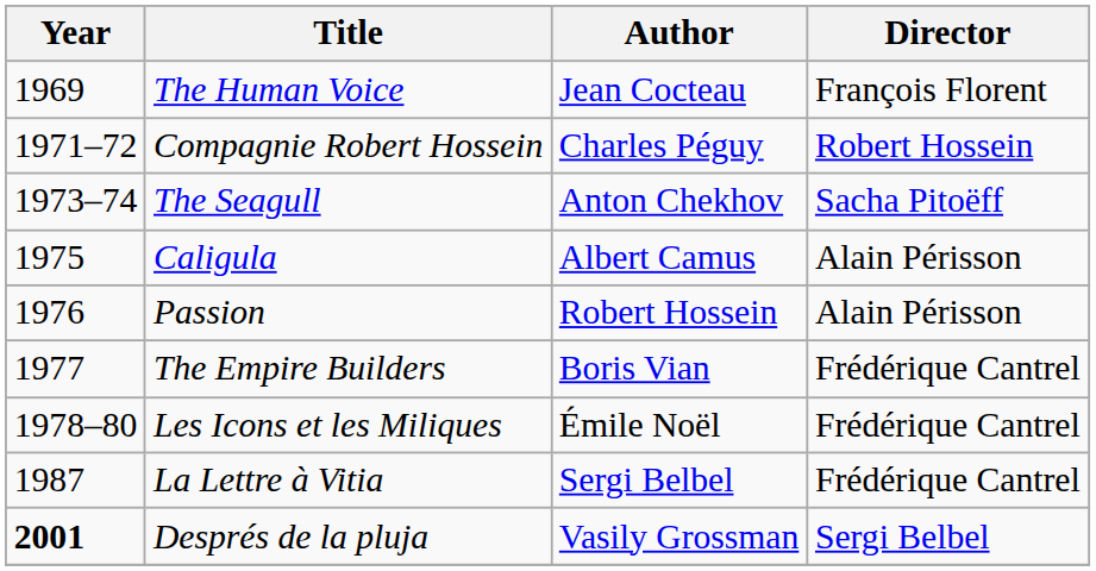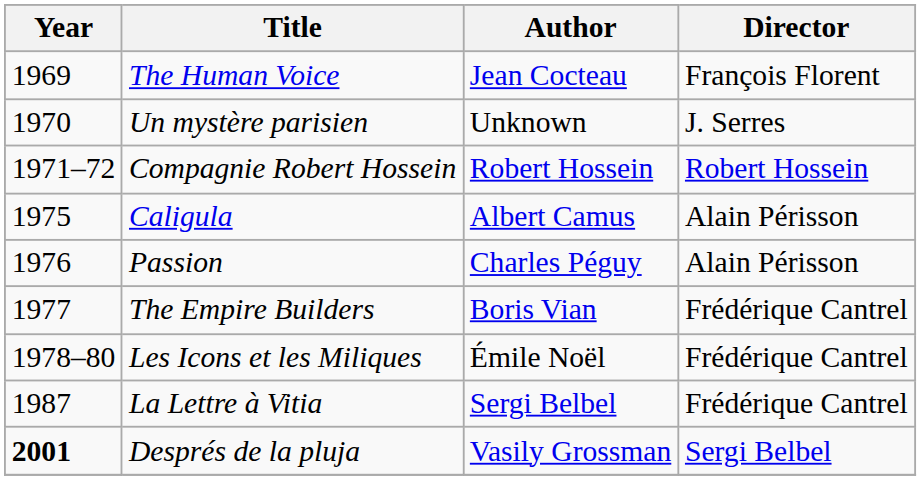+ row: 1970 | Un mystère parisien | Unknown | J. Serres
Compagnie Robert Hossein | Author: Charles Péguy -> Robert Hossein
- row: 1973–74 | The Seagull | Anton Chekhov | Sacha Pitoëff
Passion | Author: Robert Hossein -> Charles Péguy
